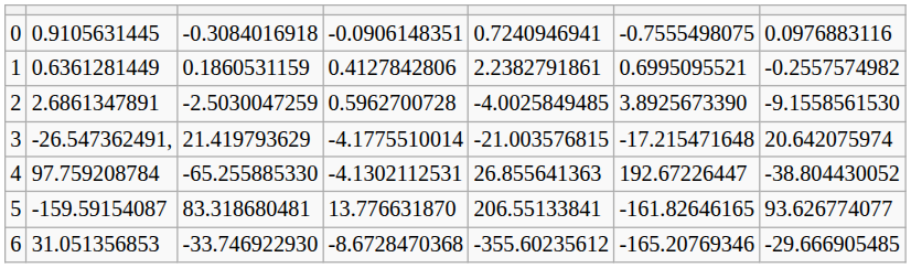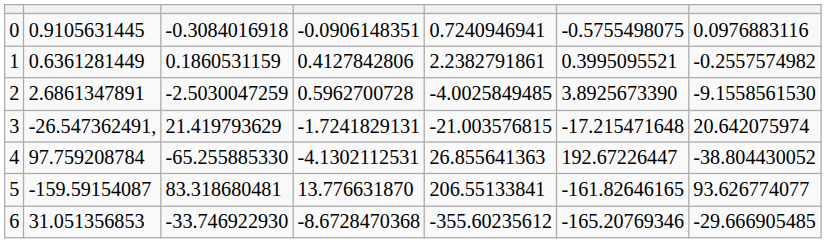0 | column 6: -0.7555498075 -> -0.5755498075
1 | column 6: 0.6995095521 -> 0.3995095521
3 | column 4: -4.1775510014 -> -1.7241829131
